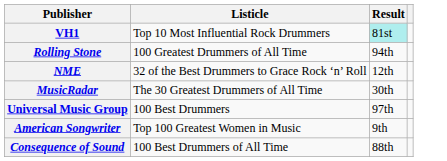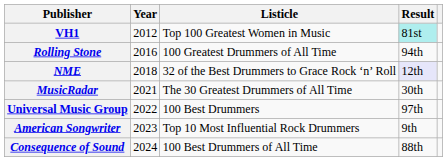+ column: Year | 2012 | 2016 | 2018 | 2021 | 2022 | 2023 | 2024
VH1 | Listicle: Top 10 Most Influential Rock Drummers -> Top 100 Greatest Women in Music
NME | Result: no background -> lavender background
American Songwriter | Listicle: Top 100 Greatest Women in Music -> Top 10 Most Influential Rock Drummers
